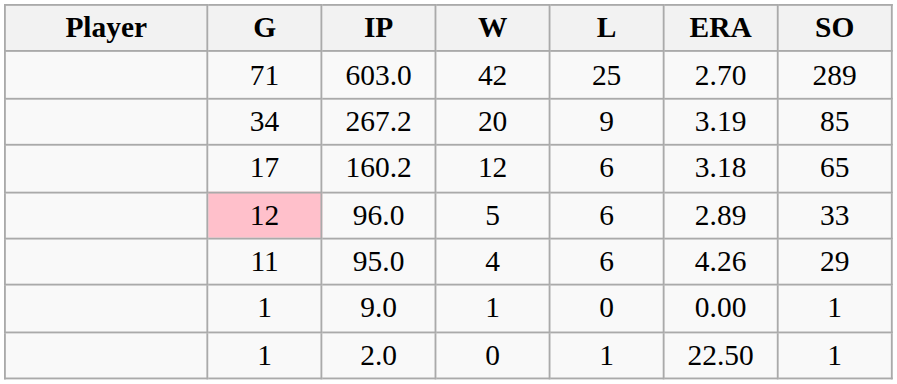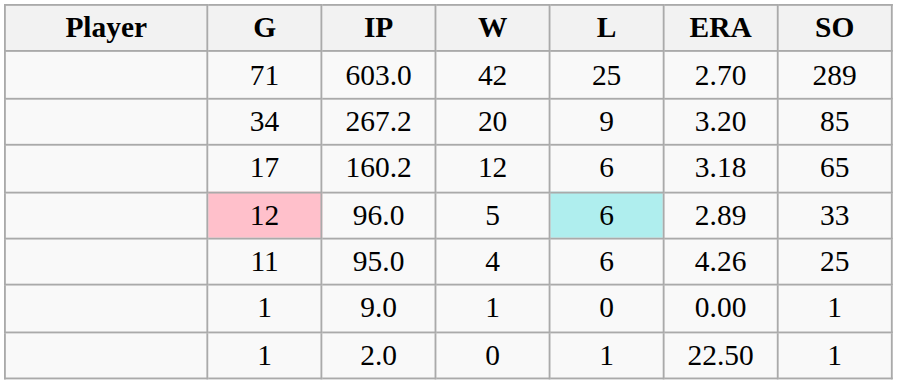267.2 | ERA: 3.19 -> 3.20
96.0 | L: no background -> paleturquoise background
95.0 | SO: 29 -> 25
